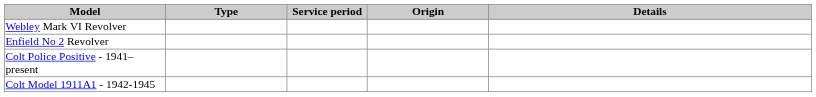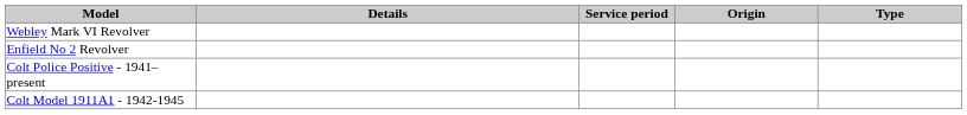columns swapped: Type <-> Details
